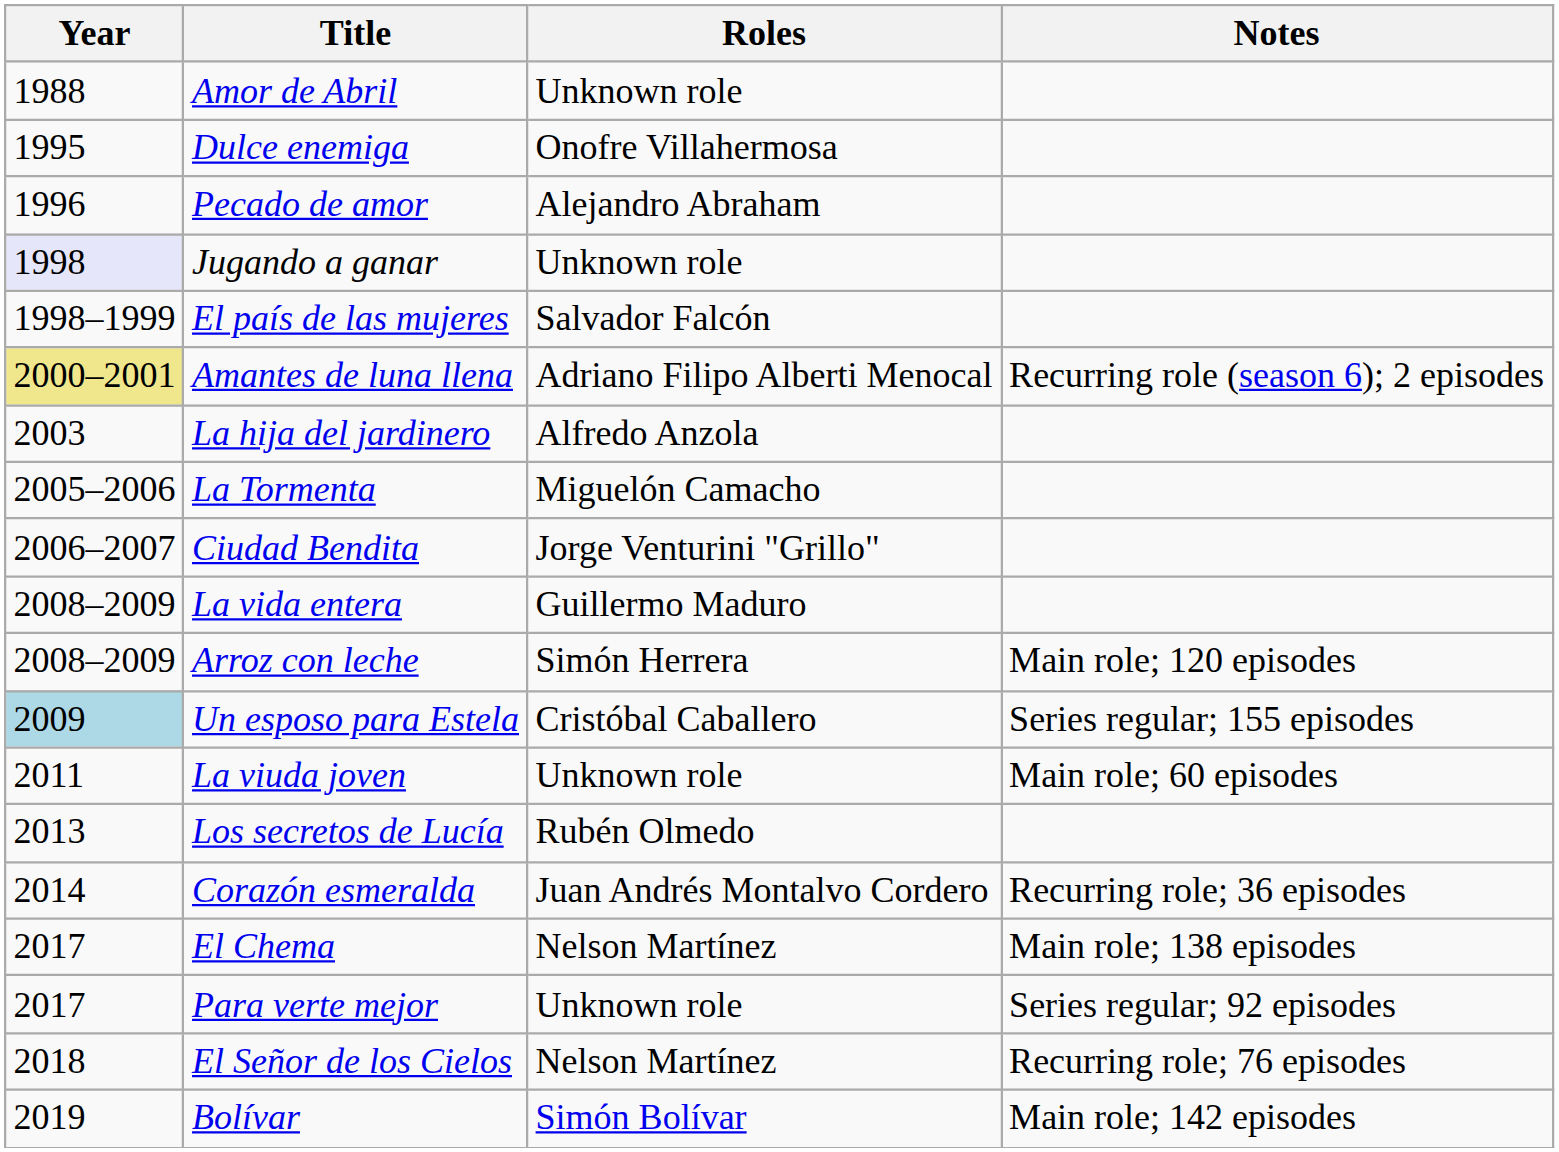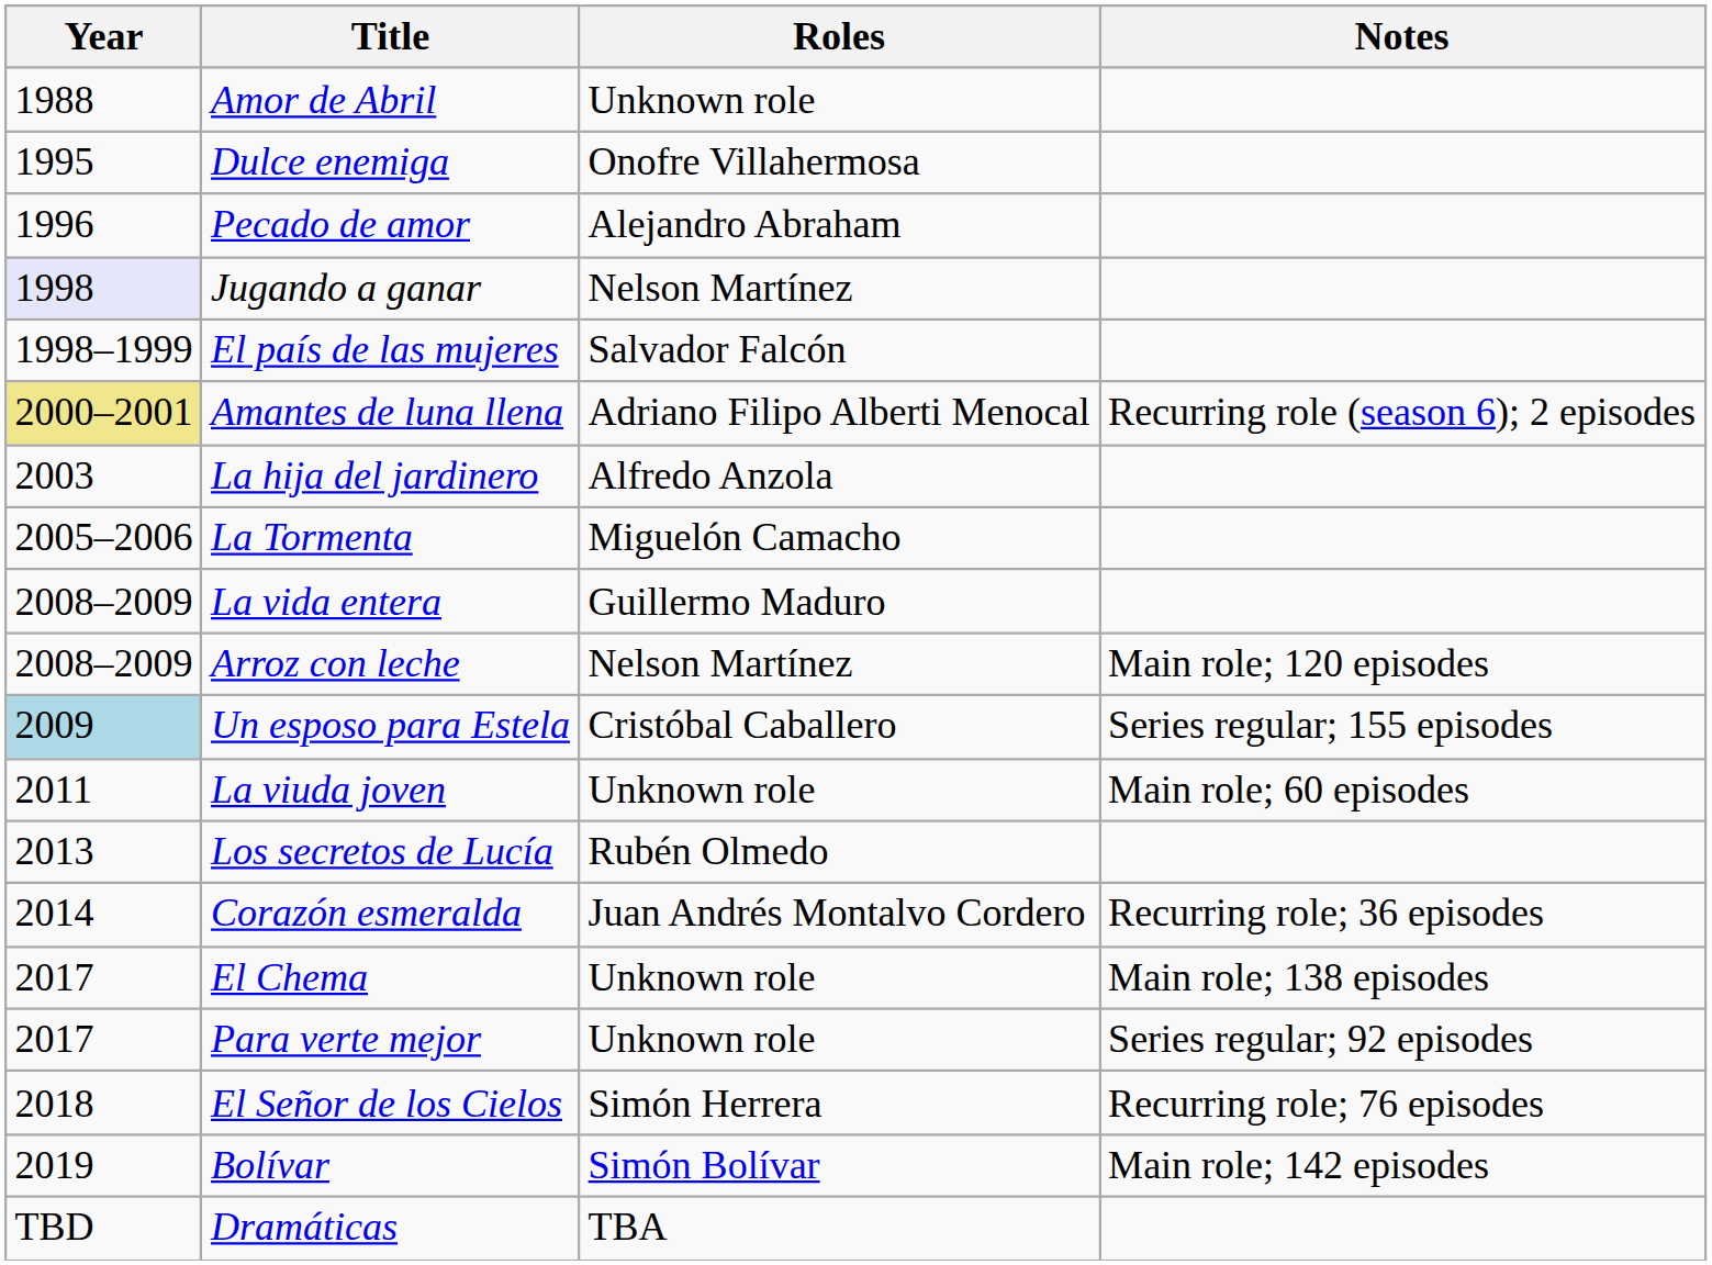Jugando a ganar | Roles: Unknown role -> Nelson Martínez
- row: 2006–2007 | Ciudad Bendita | Jorge Venturini "Grillo"
Arroz con leche | Roles: Simón Herrera -> Nelson Martínez
El Chema | Roles: Nelson Martínez -> Unknown role
El Señor de los Cielos | Roles: Nelson Martínez -> Simón Herrera
+ row: TBD | Dramáticas | TBA
